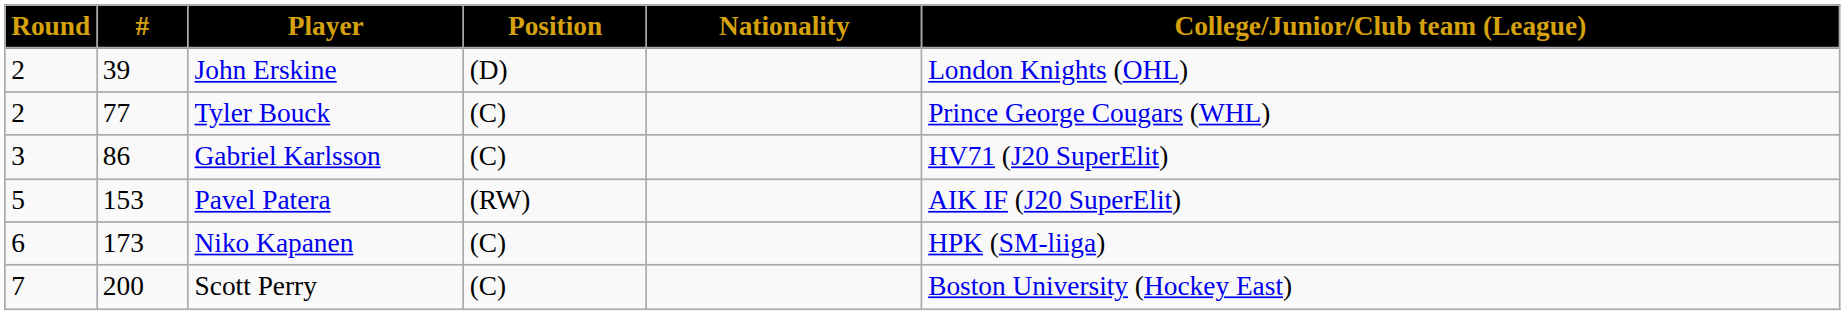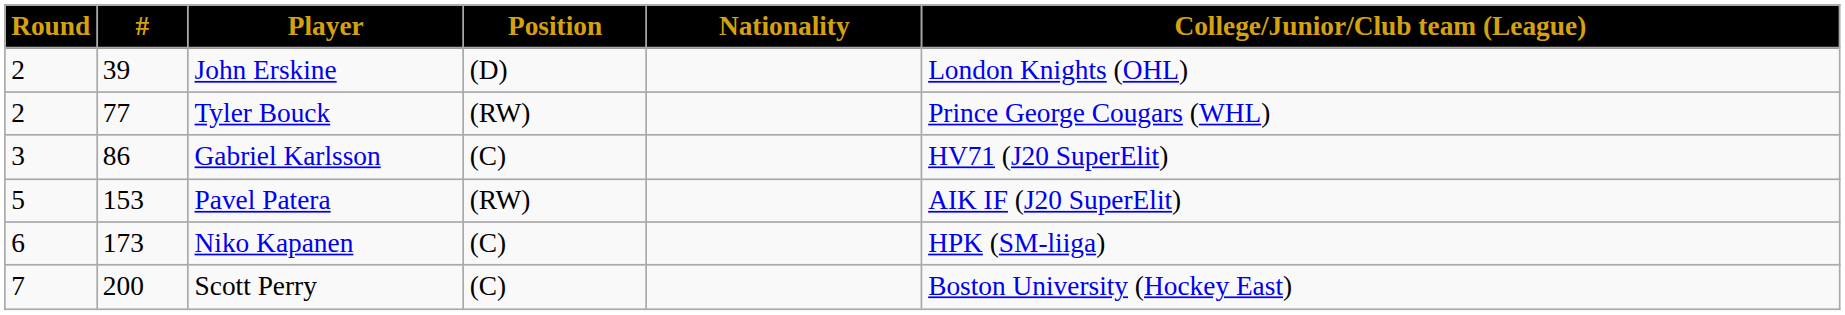Tyler Bouck | Position: (C) -> (RW)
